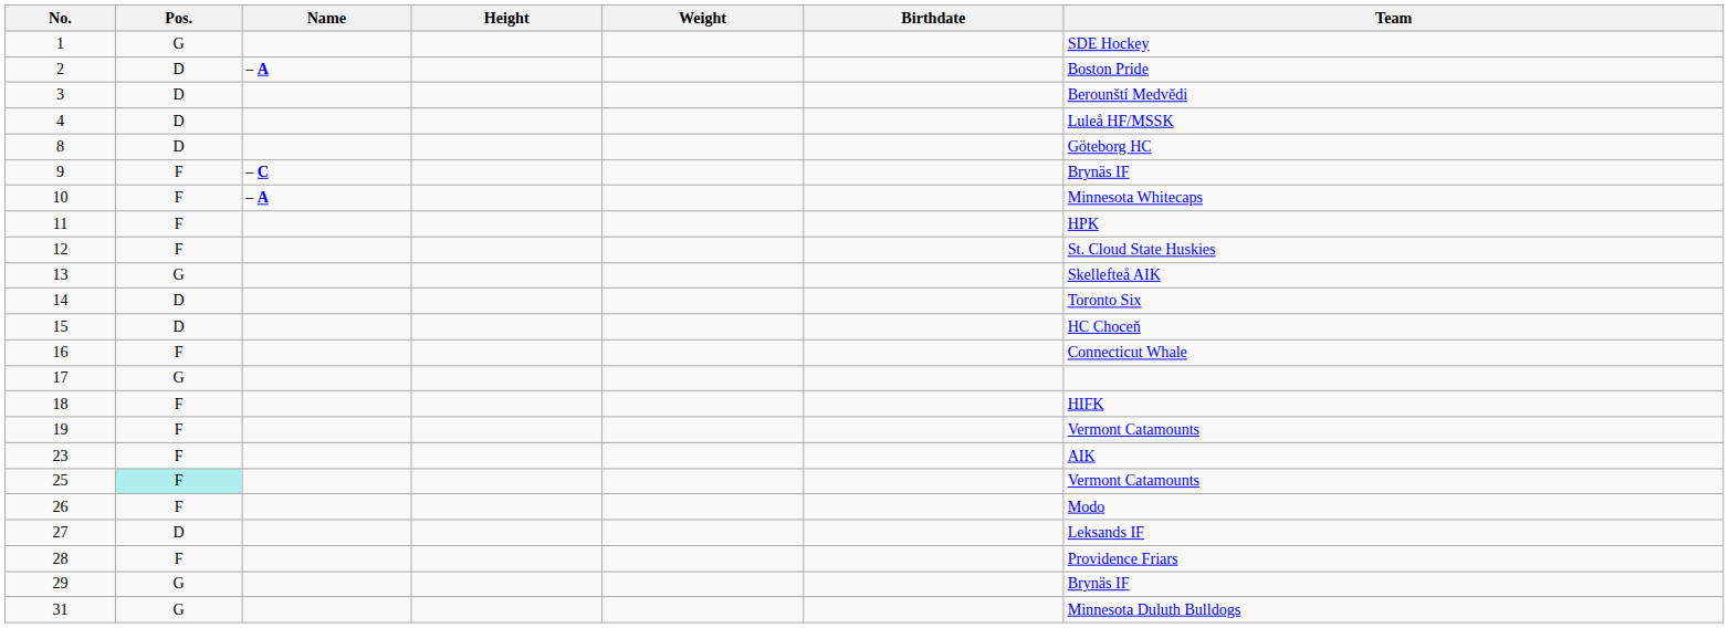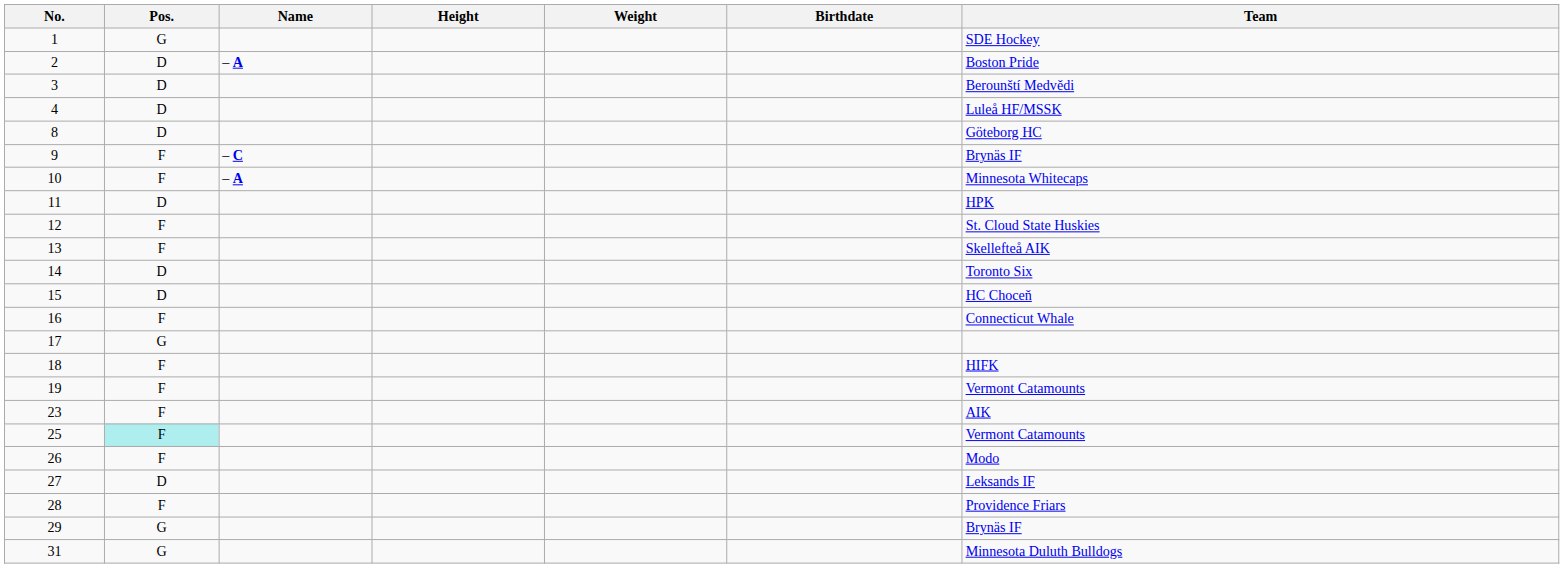11 | Pos.: F -> D
13 | Pos.: G -> F
